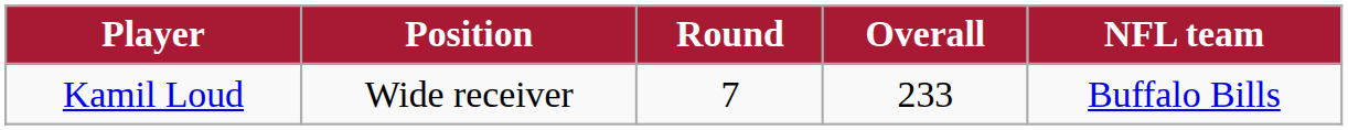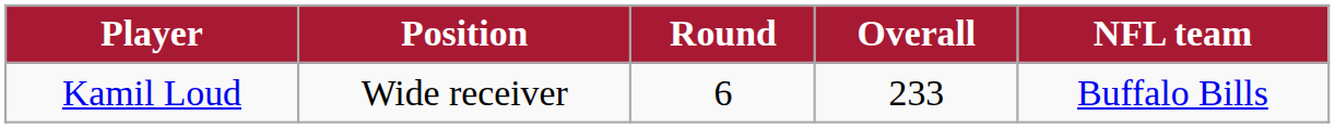Kamil Loud | Round: 7 -> 6
